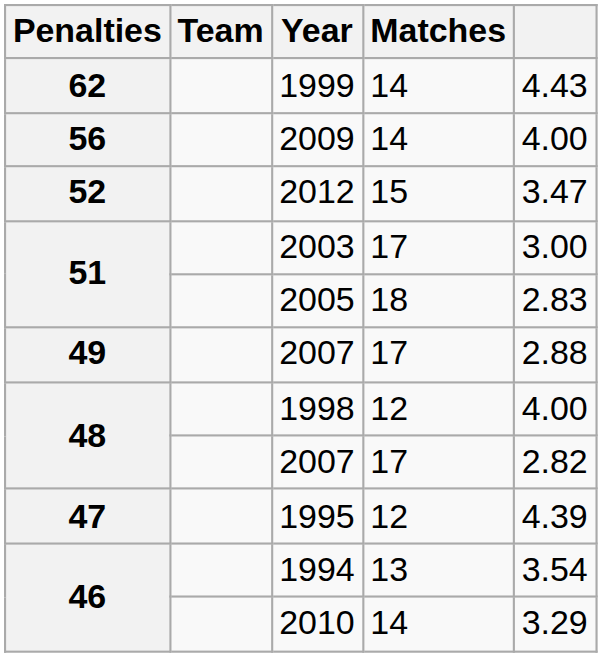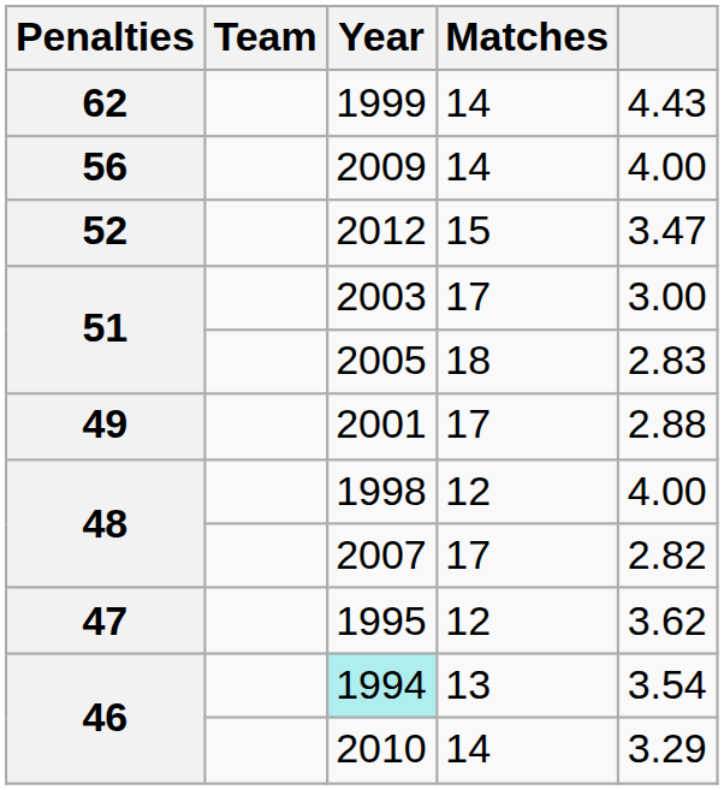49 | Year: 2007 -> 2001
47 | column 5: 4.39 -> 3.62
46 / 13 | Year: no background -> paleturquoise background
